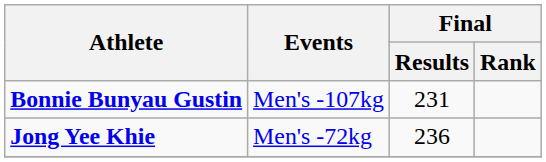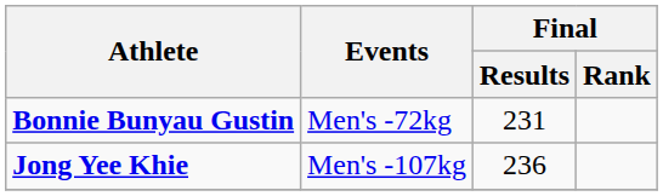Bonnie Bunyau Gustin | Events: Men's -107kg -> Men's -72kg
Jong Yee Khie | Events: Men's -72kg -> Men's -107kg
